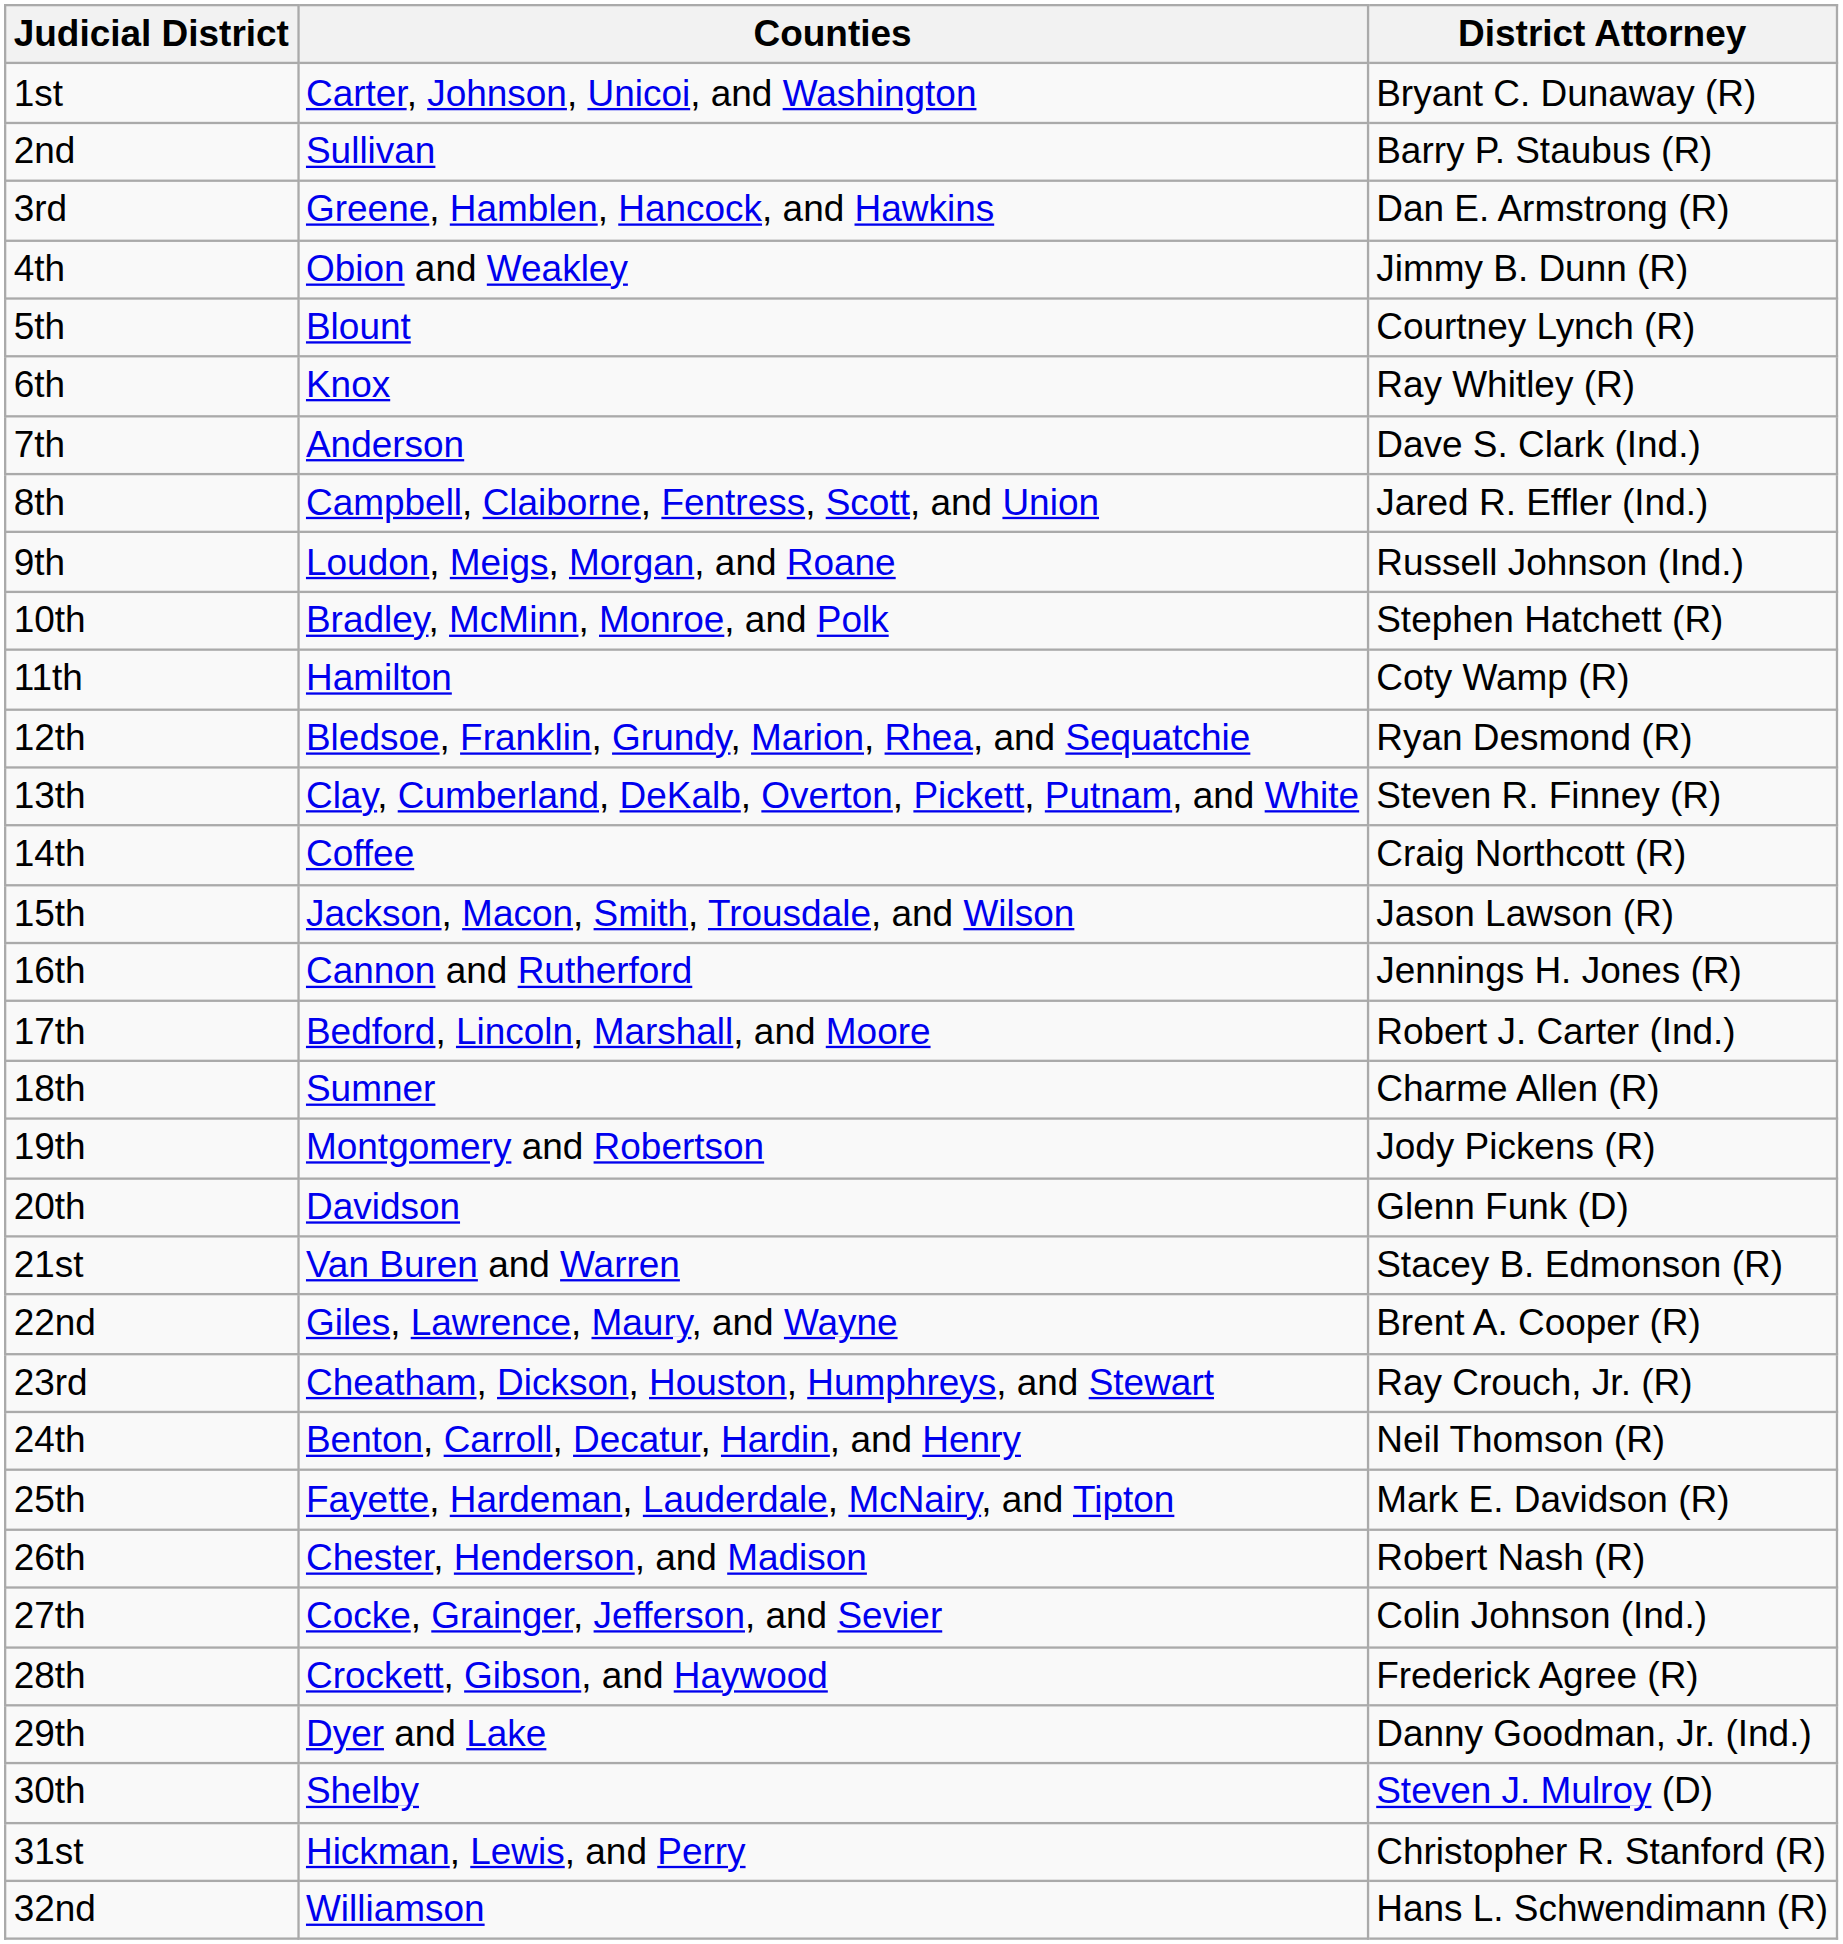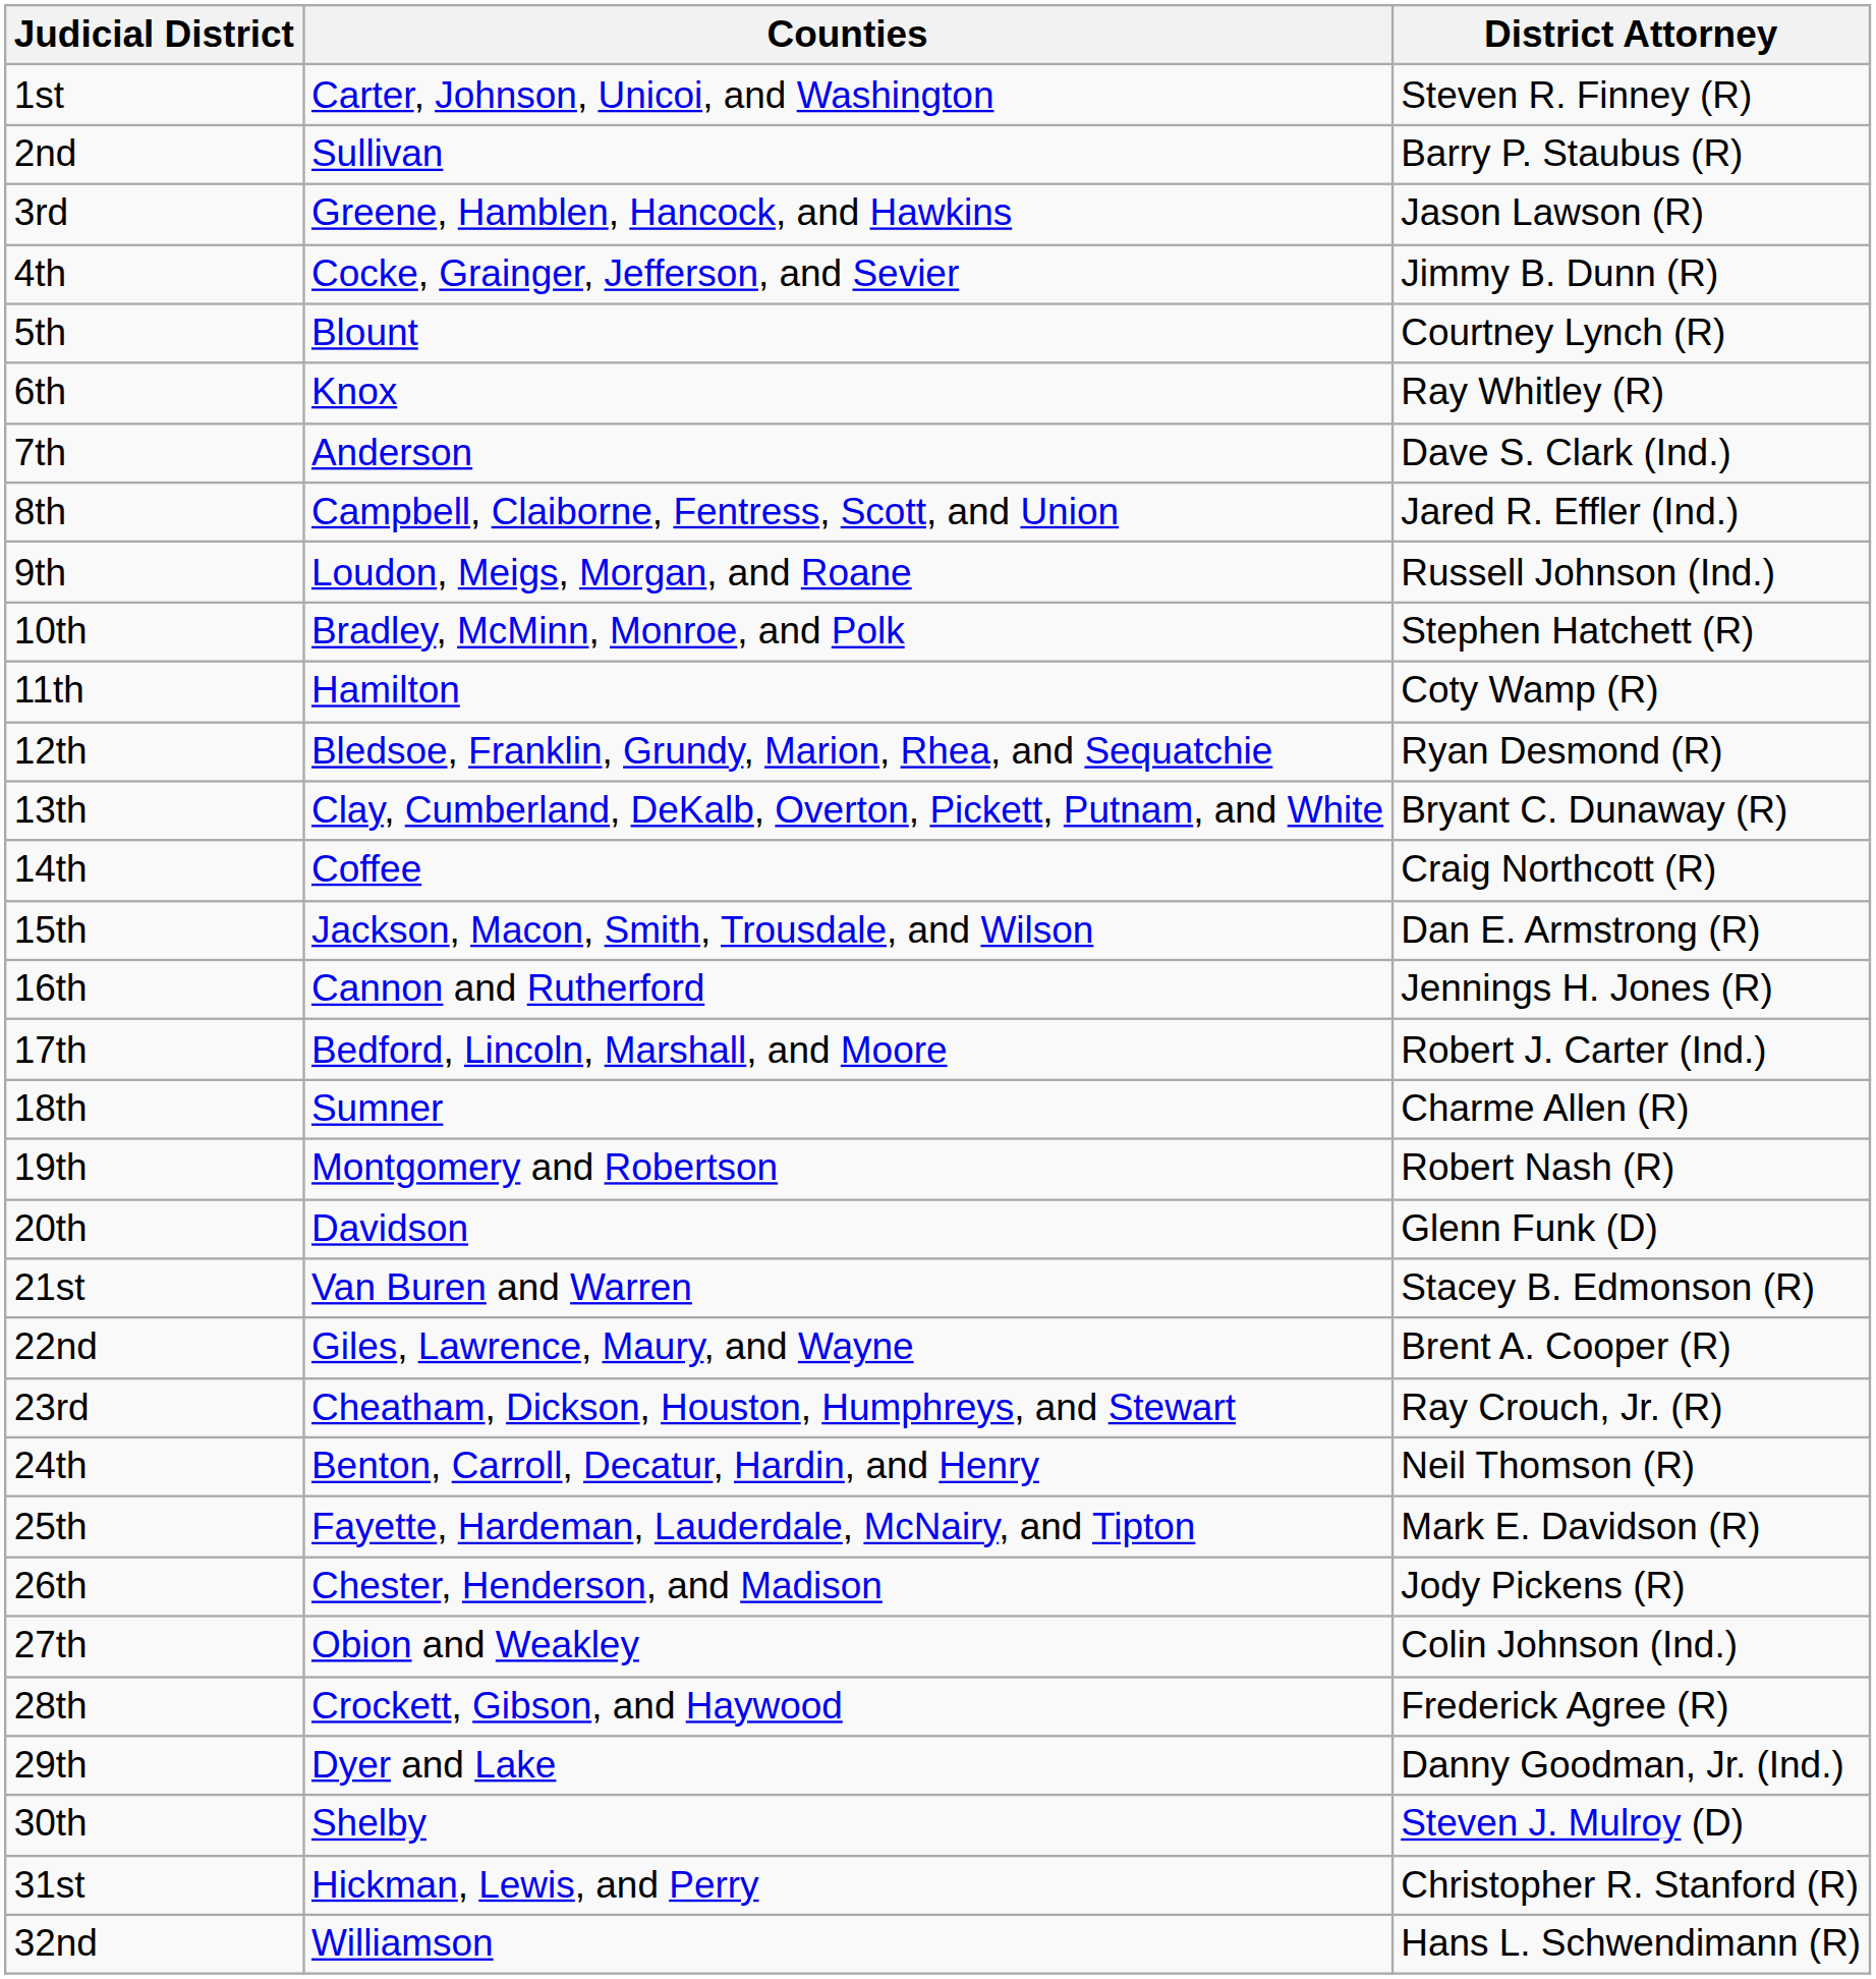1st | District Attorney: Bryant C. Dunaway (R) -> Steven R. Finney (R)
3rd | District Attorney: Dan E. Armstrong (R) -> Jason Lawson (R)
4th | Counties: Obion and Weakley -> Cocke, Grainger, Jefferson, and Sevier
13th | District Attorney: Steven R. Finney (R) -> Bryant C. Dunaway (R)
15th | District Attorney: Jason Lawson (R) -> Dan E. Armstrong (R)
19th | District Attorney: Jody Pickens (R) -> Robert Nash (R)
26th | District Attorney: Robert Nash (R) -> Jody Pickens (R)
27th | Counties: Cocke, Grainger, Jefferson, and Sevier -> Obion and Weakley
